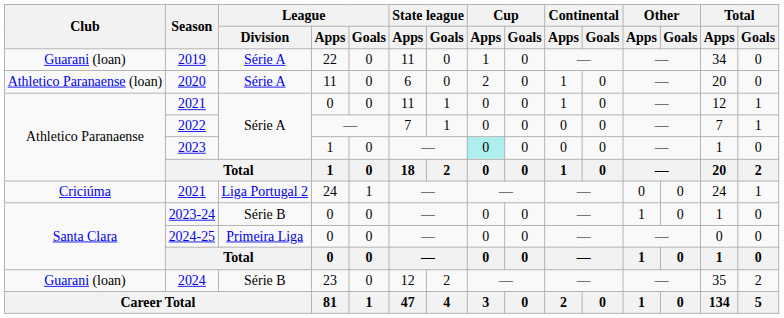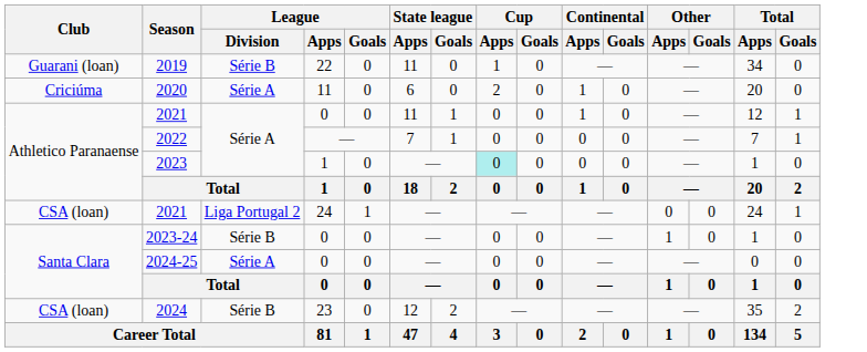2019 | League / Division: Série A -> Série B
2020 | Club: Athletico Paranaense (loan) -> Criciúma
2021 / 24 | Club: Criciúma -> CSA (loan)
2024-25 | League / Division: Primeira Liga -> Série A
2024 | Club: Guarani (loan) -> CSA (loan)
